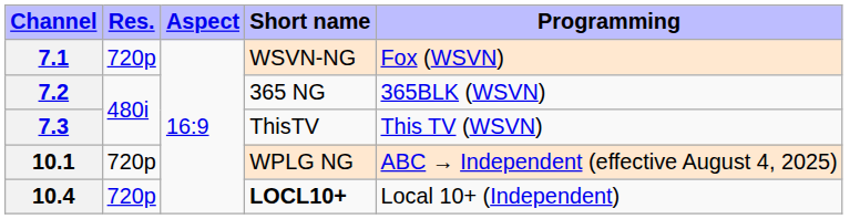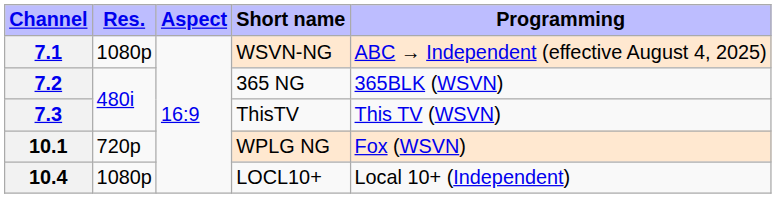7.1 | Res.: 720p -> 1080p
7.1 | Programming: Fox (WSVN) -> ABC → Independent (effective August 4, 2025)
10.1 | Programming: ABC → Independent (effective August 4, 2025) -> Fox (WSVN)
10.4 | Res.: 720p -> 1080p
10.4 | Short name: bold -> normal
